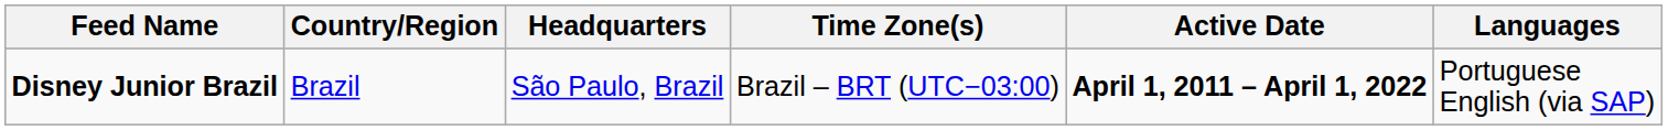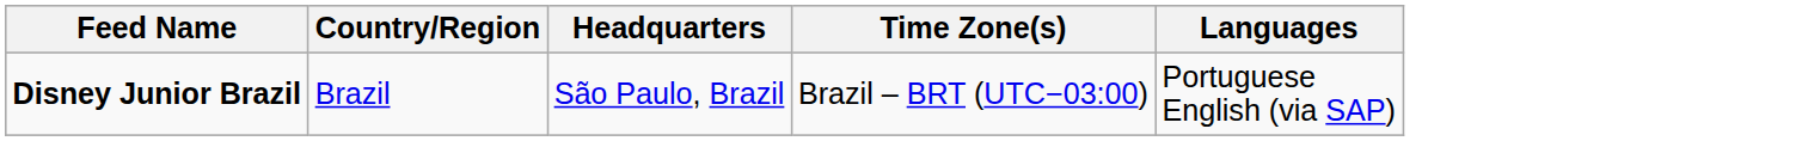- column: Active Date | April 1, 2011 – April 1, 2022
